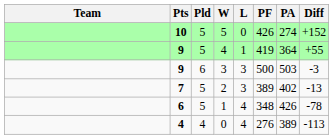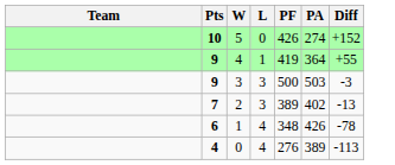- column: Pld | 5 | 5 | 6 | 5 | 5 | 4
